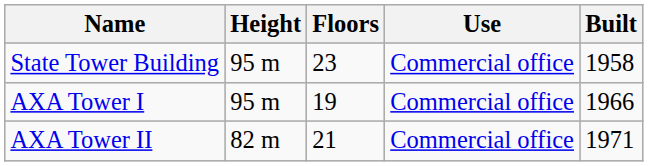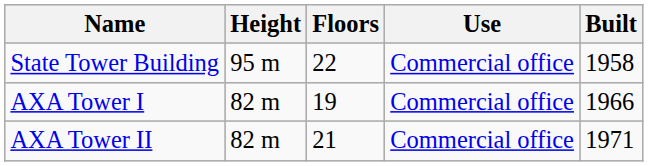State Tower Building | Floors: 23 -> 22
AXA Tower I | Height: 95 m -> 82 m
